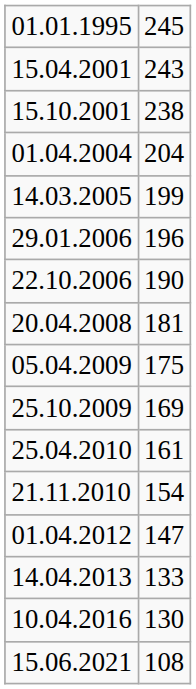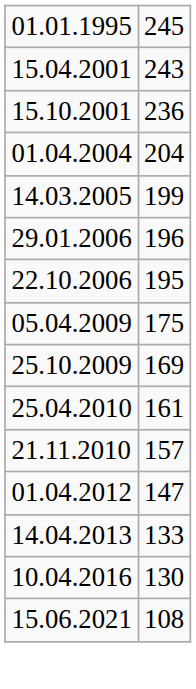15.10.2001 | column 2: 238 -> 236
22.10.2006 | column 2: 190 -> 195
- row: 20.04.2008 | 181
21.11.2010 | column 2: 154 -> 157
